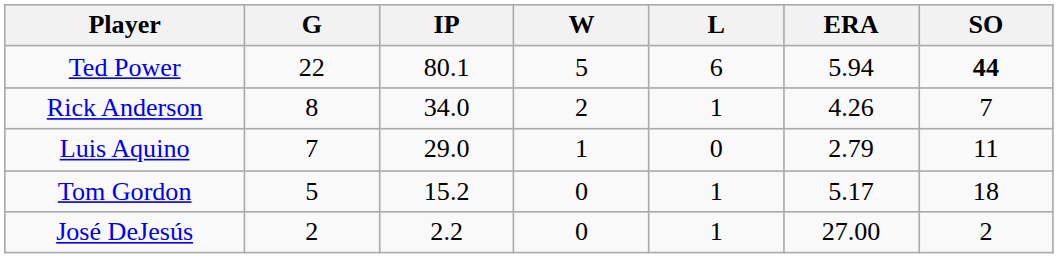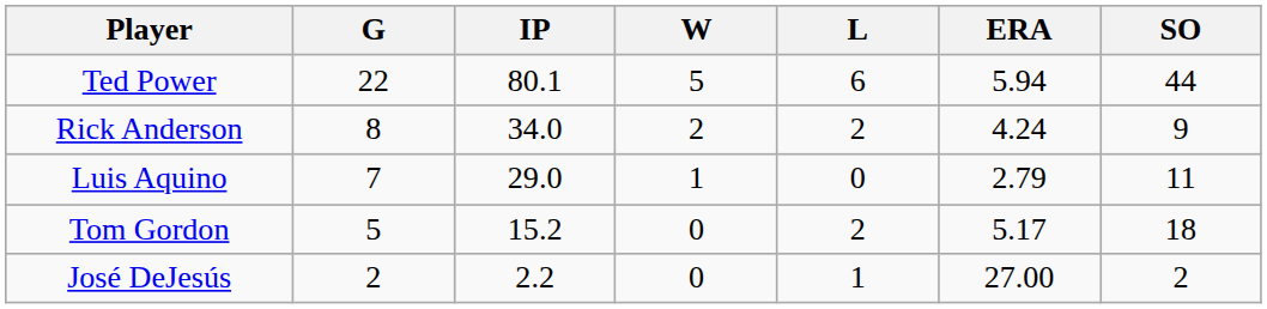Ted Power | SO: bold -> normal
Rick Anderson | L: 1 -> 2
Rick Anderson | ERA: 4.26 -> 4.24
Rick Anderson | SO: 7 -> 9
Tom Gordon | L: 1 -> 2
